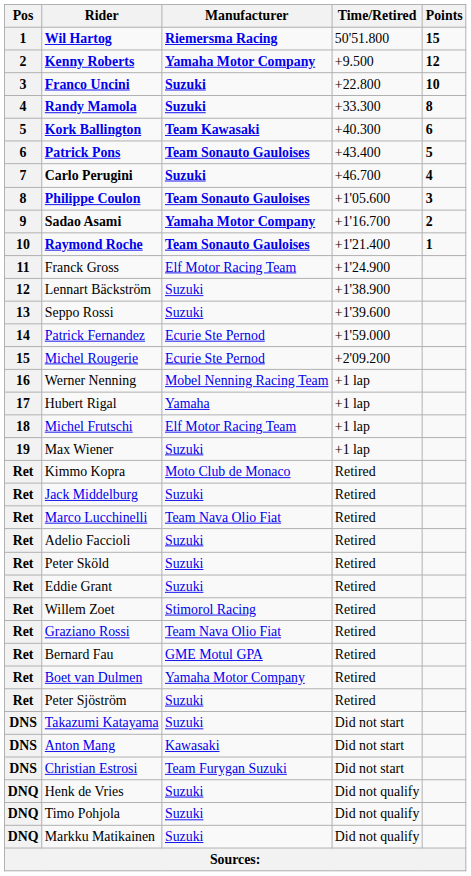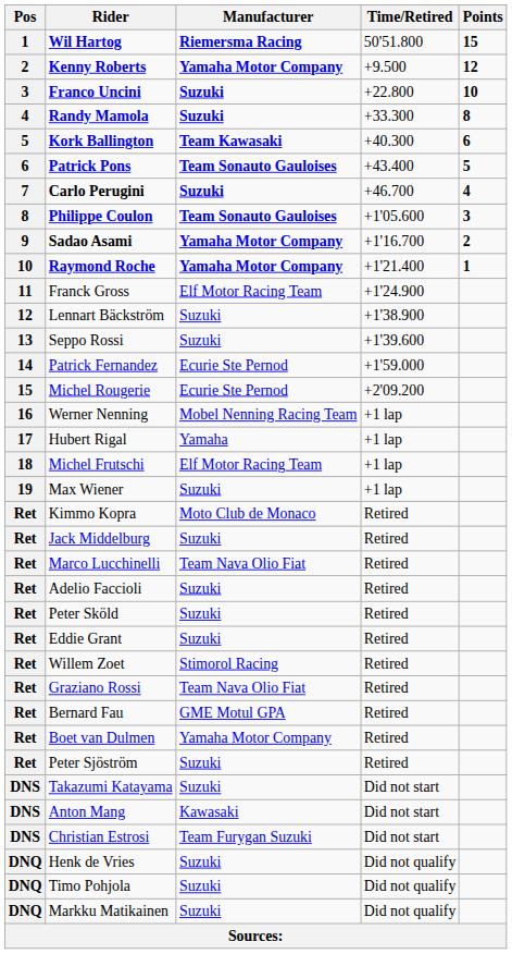Raymond Roche | Manufacturer: Team Sonauto Gauloises -> Yamaha Motor Company
